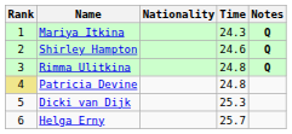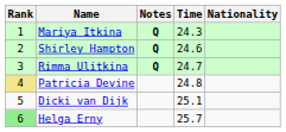columns swapped: Nationality <-> Notes
Rimma Ulitkina | Time: 24.8 -> 24.7
Dicki van Dijk | Time: 25.3 -> 25.1
Helga Erny | Rank: no background -> lightgreen background
